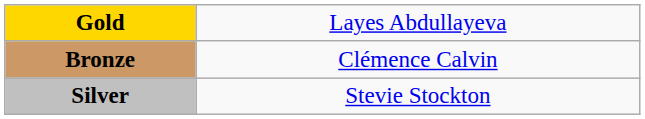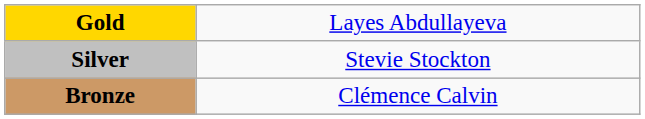rows swapped: Silver <-> Bronze
